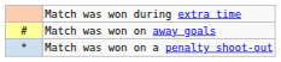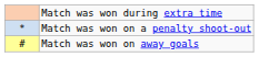rows swapped: Match was won on away goals <-> Match was won on a penalty shoot-out
